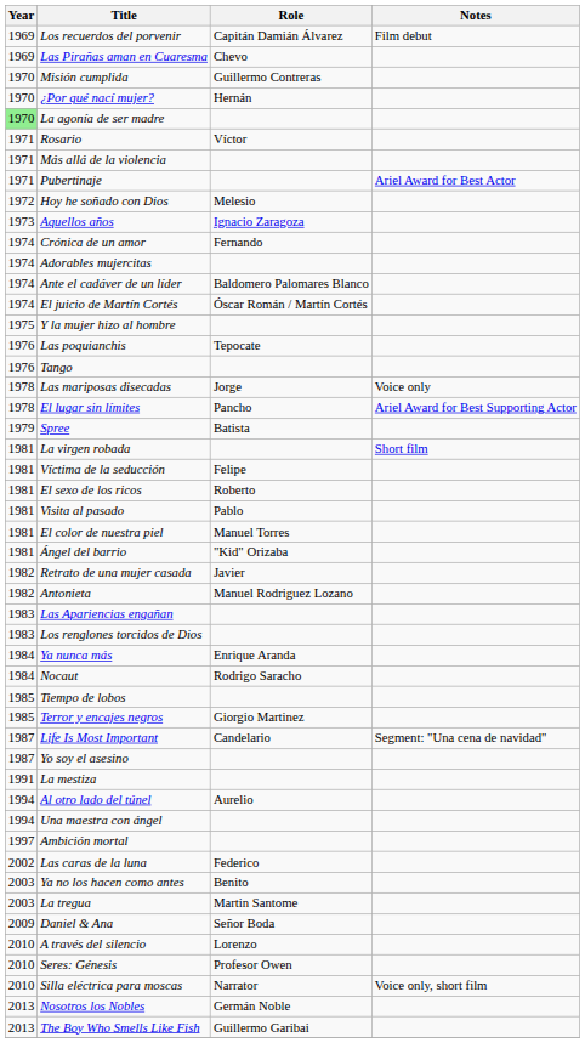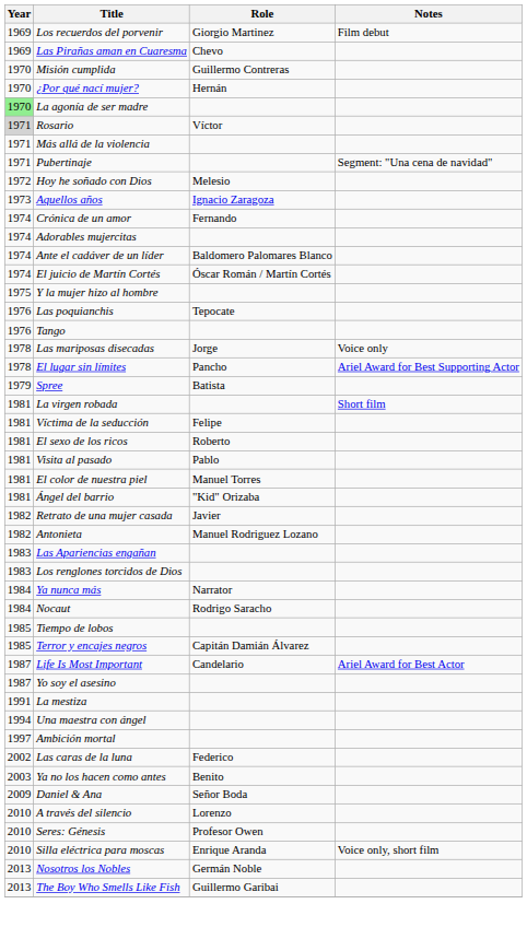Los recuerdos del porvenir | Role: Capitán Damián Álvarez -> Giorgio Martinez
Rosario | Year: no background -> lightgrey background
Pubertinaje | Notes: Ariel Award for Best Actor -> Segment: "Una cena de navidad"
Ya nunca más | Role: Enrique Aranda -> Narrator
Terror y encajes negros | Role: Giorgio Martinez -> Capitán Damián Álvarez
Life Is Most Important | Notes: Segment: "Una cena de navidad" -> Ariel Award for Best Actor
- row: 1994 | Al otro lado del túnel | Aurelio
- row: 2003 | La tregua | Martin Santome
Silla eléctrica para moscas | Role: Narrator -> Enrique Aranda
